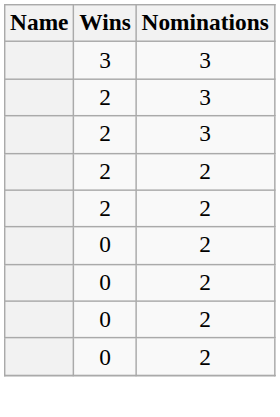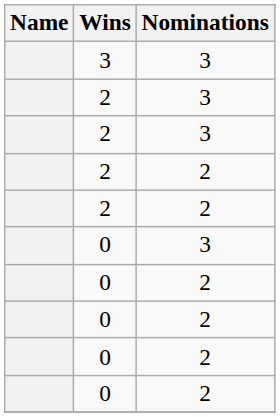+ row: 0 | 3
